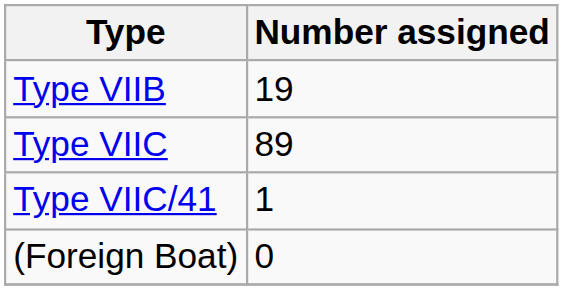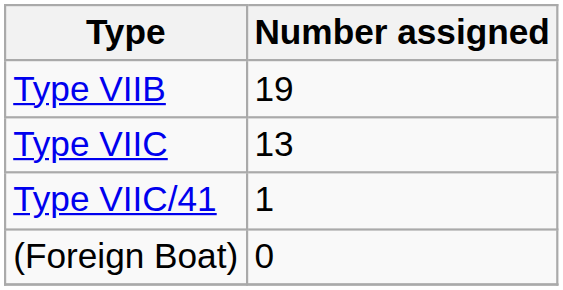Type VIIC | Number assigned: 89 -> 13
